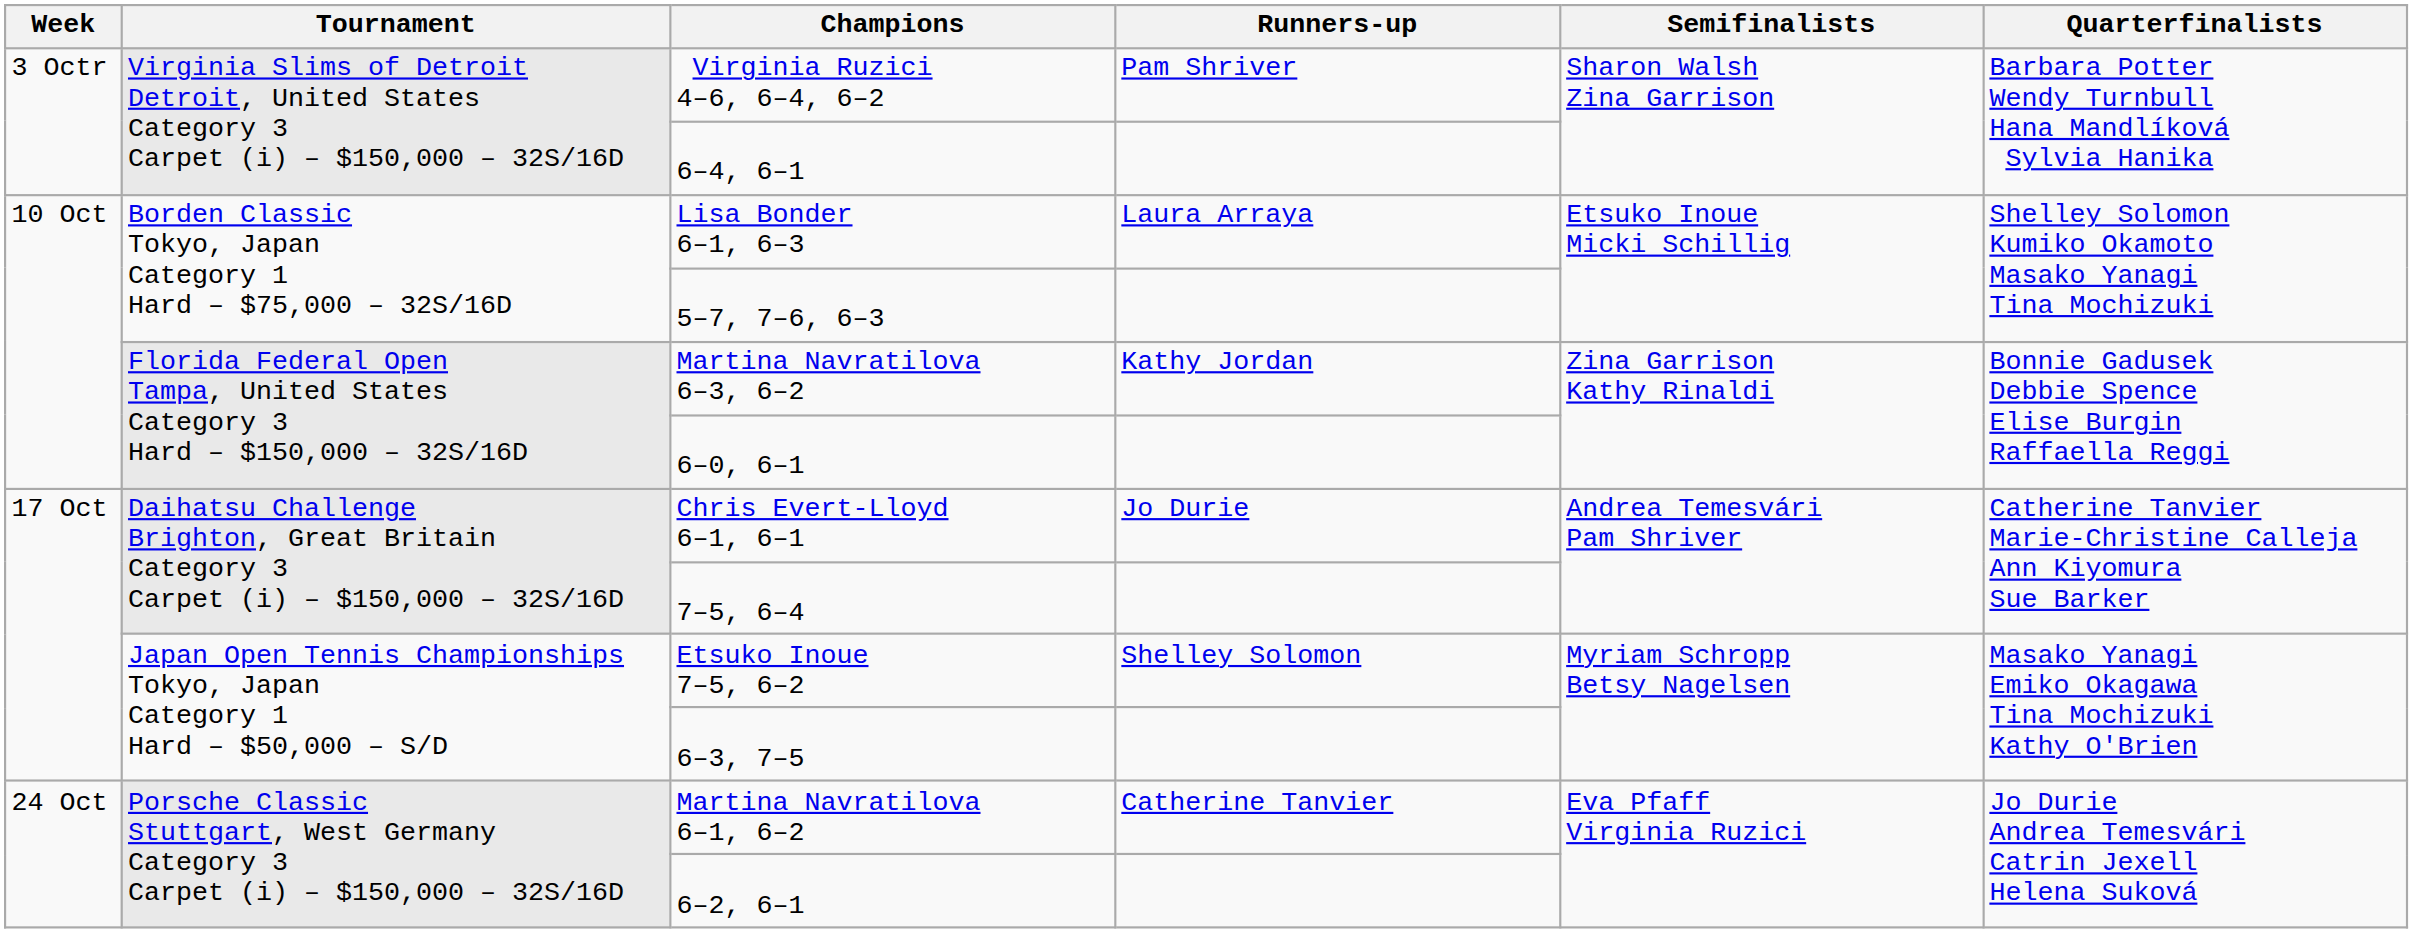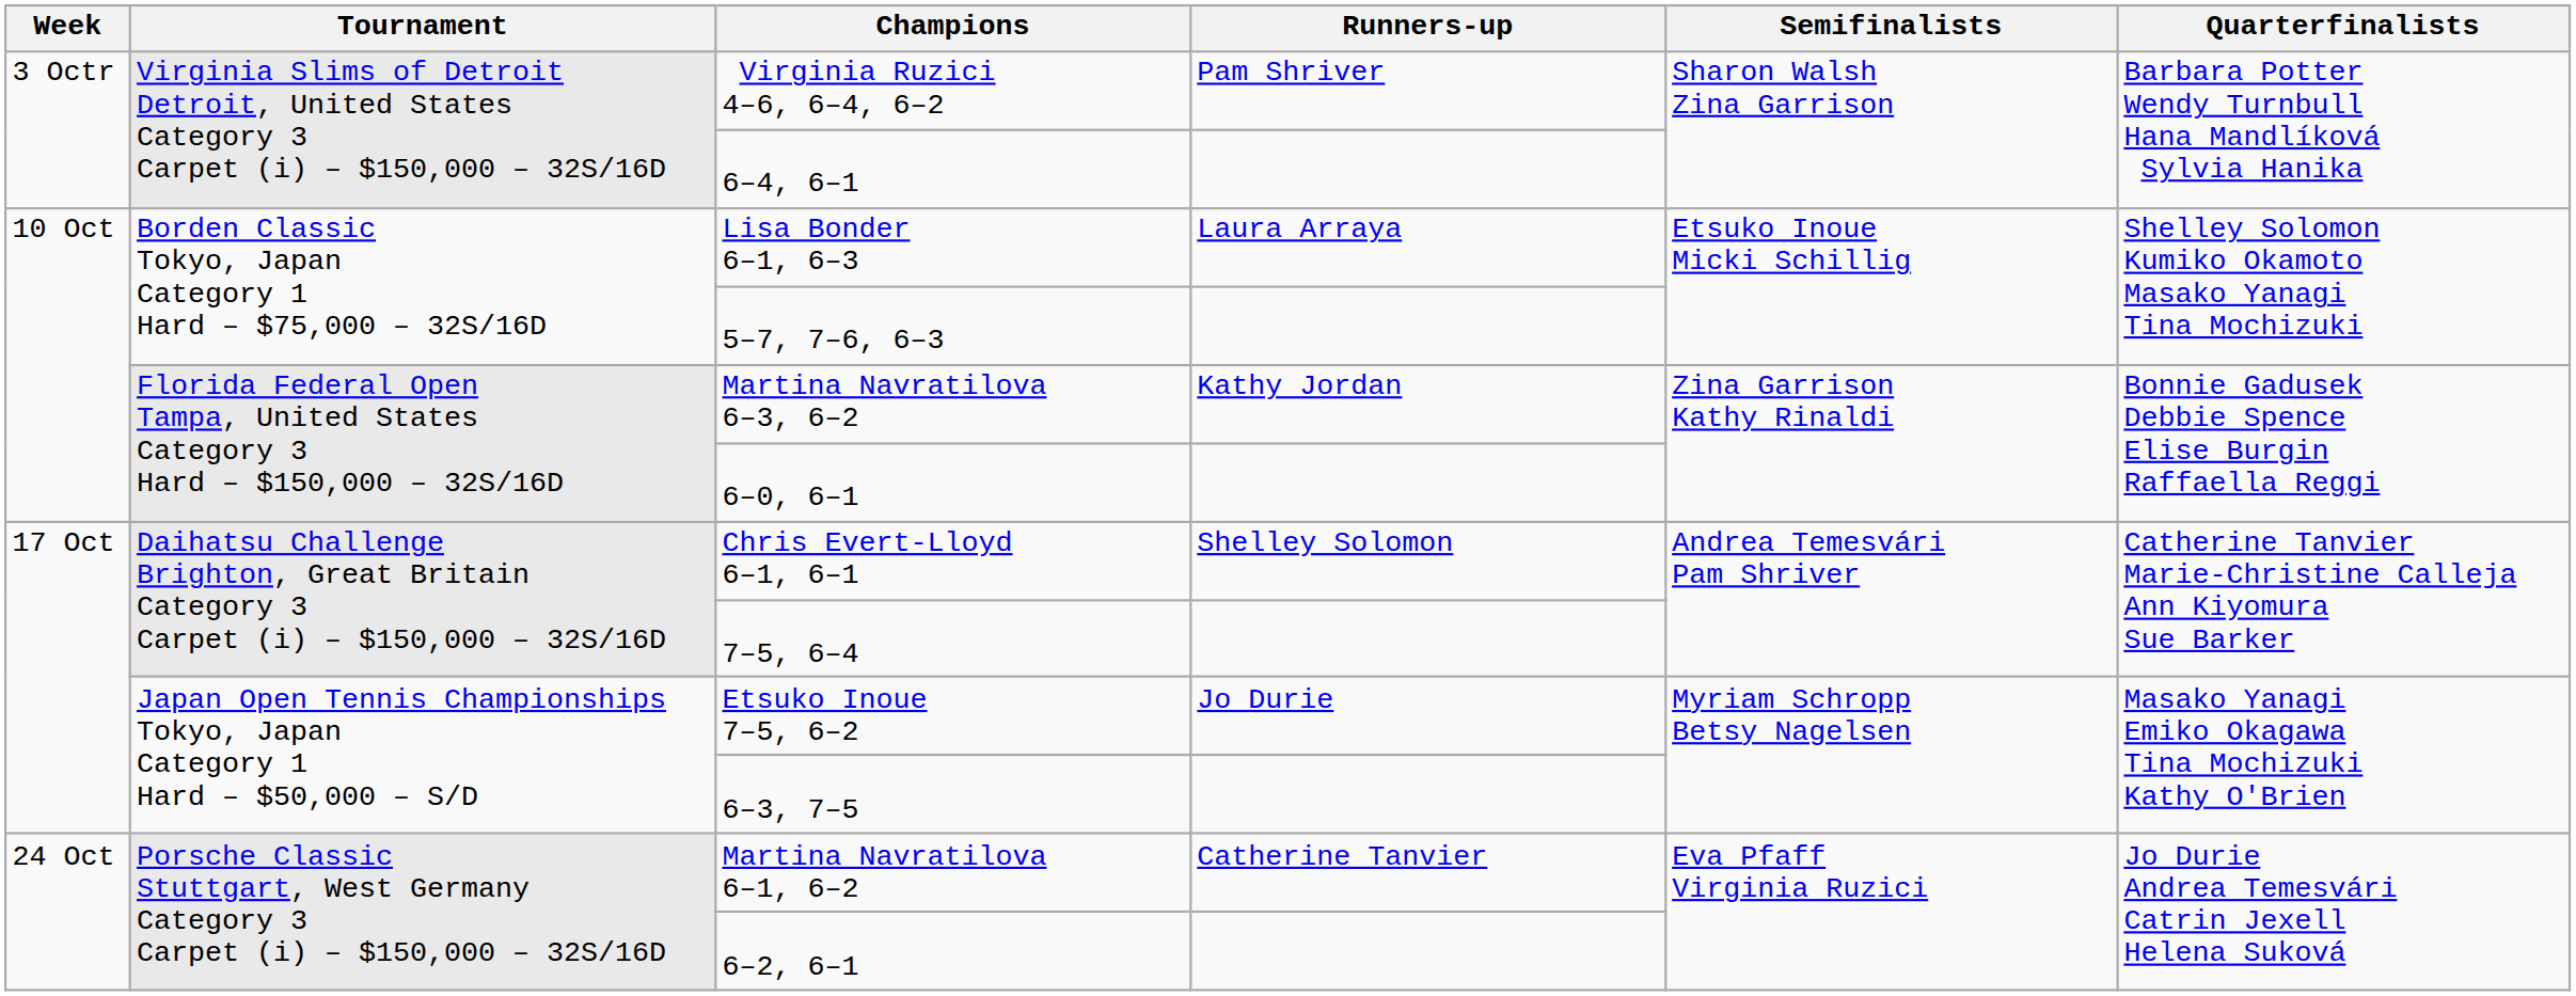Chris Evert-Lloyd 6–1, 6–1 | Runners-up: Jo Durie -> Shelley Solomon
Etsuko Inoue 7–5, 6–2 | Runners-up: Shelley Solomon -> Jo Durie
